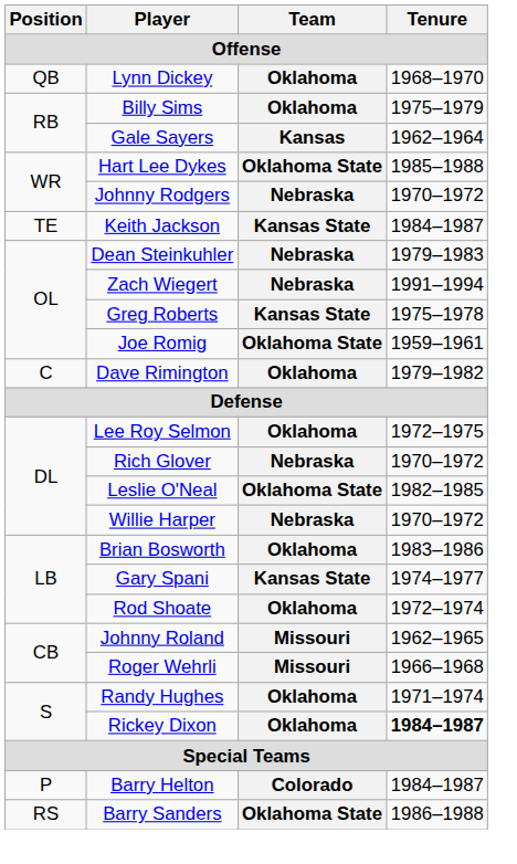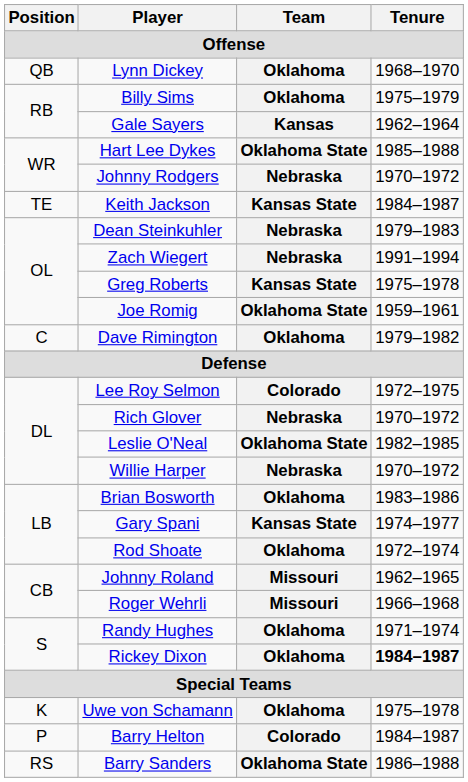Lee Roy Selmon | Team: Oklahoma -> Colorado
+ row: K | Uwe von Schamann | Oklahoma | 1975–1978
